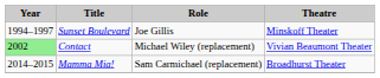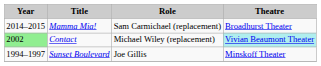rows swapped: Sunset Boulevard <-> Mamma Mia!
Contact | Theatre: no background -> paleturquoise background
